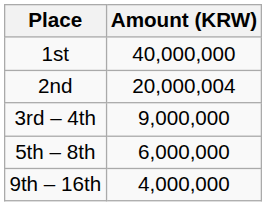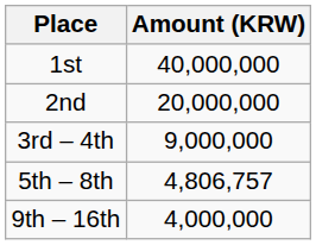2nd | Amount (KRW): 20,000,004 -> 20,000,000
5th – 8th | Amount (KRW): 6,000,000 -> 4,806,757
